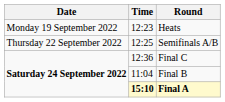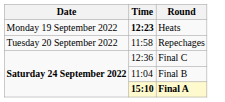Heats | Time: normal -> bold
+ row: Tuesday 20 September 2022 | 11:58 | Repechages
- row: Thursday 22 September 2022 | 12:25 | Semifinals A/B
